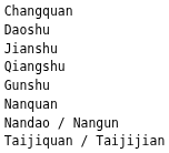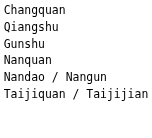- row: Daoshu
- row: Jianshu
